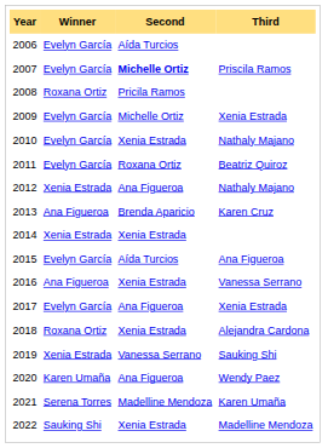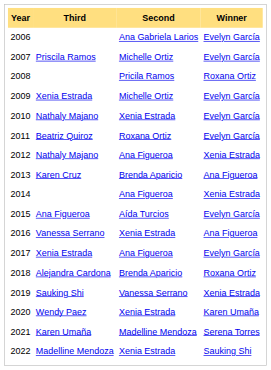columns swapped: Winner <-> Third
2006 | Second: Aída Turcios -> Ana Gabriela Larios
2007 | Second: bold -> normal
2014 | Second: Xenia Estrada -> Ana Figueroa
2018 | Second: Xenia Estrada -> Brenda Aparicio
2020 | Second: Ana Figueroa -> Xenia Estrada
